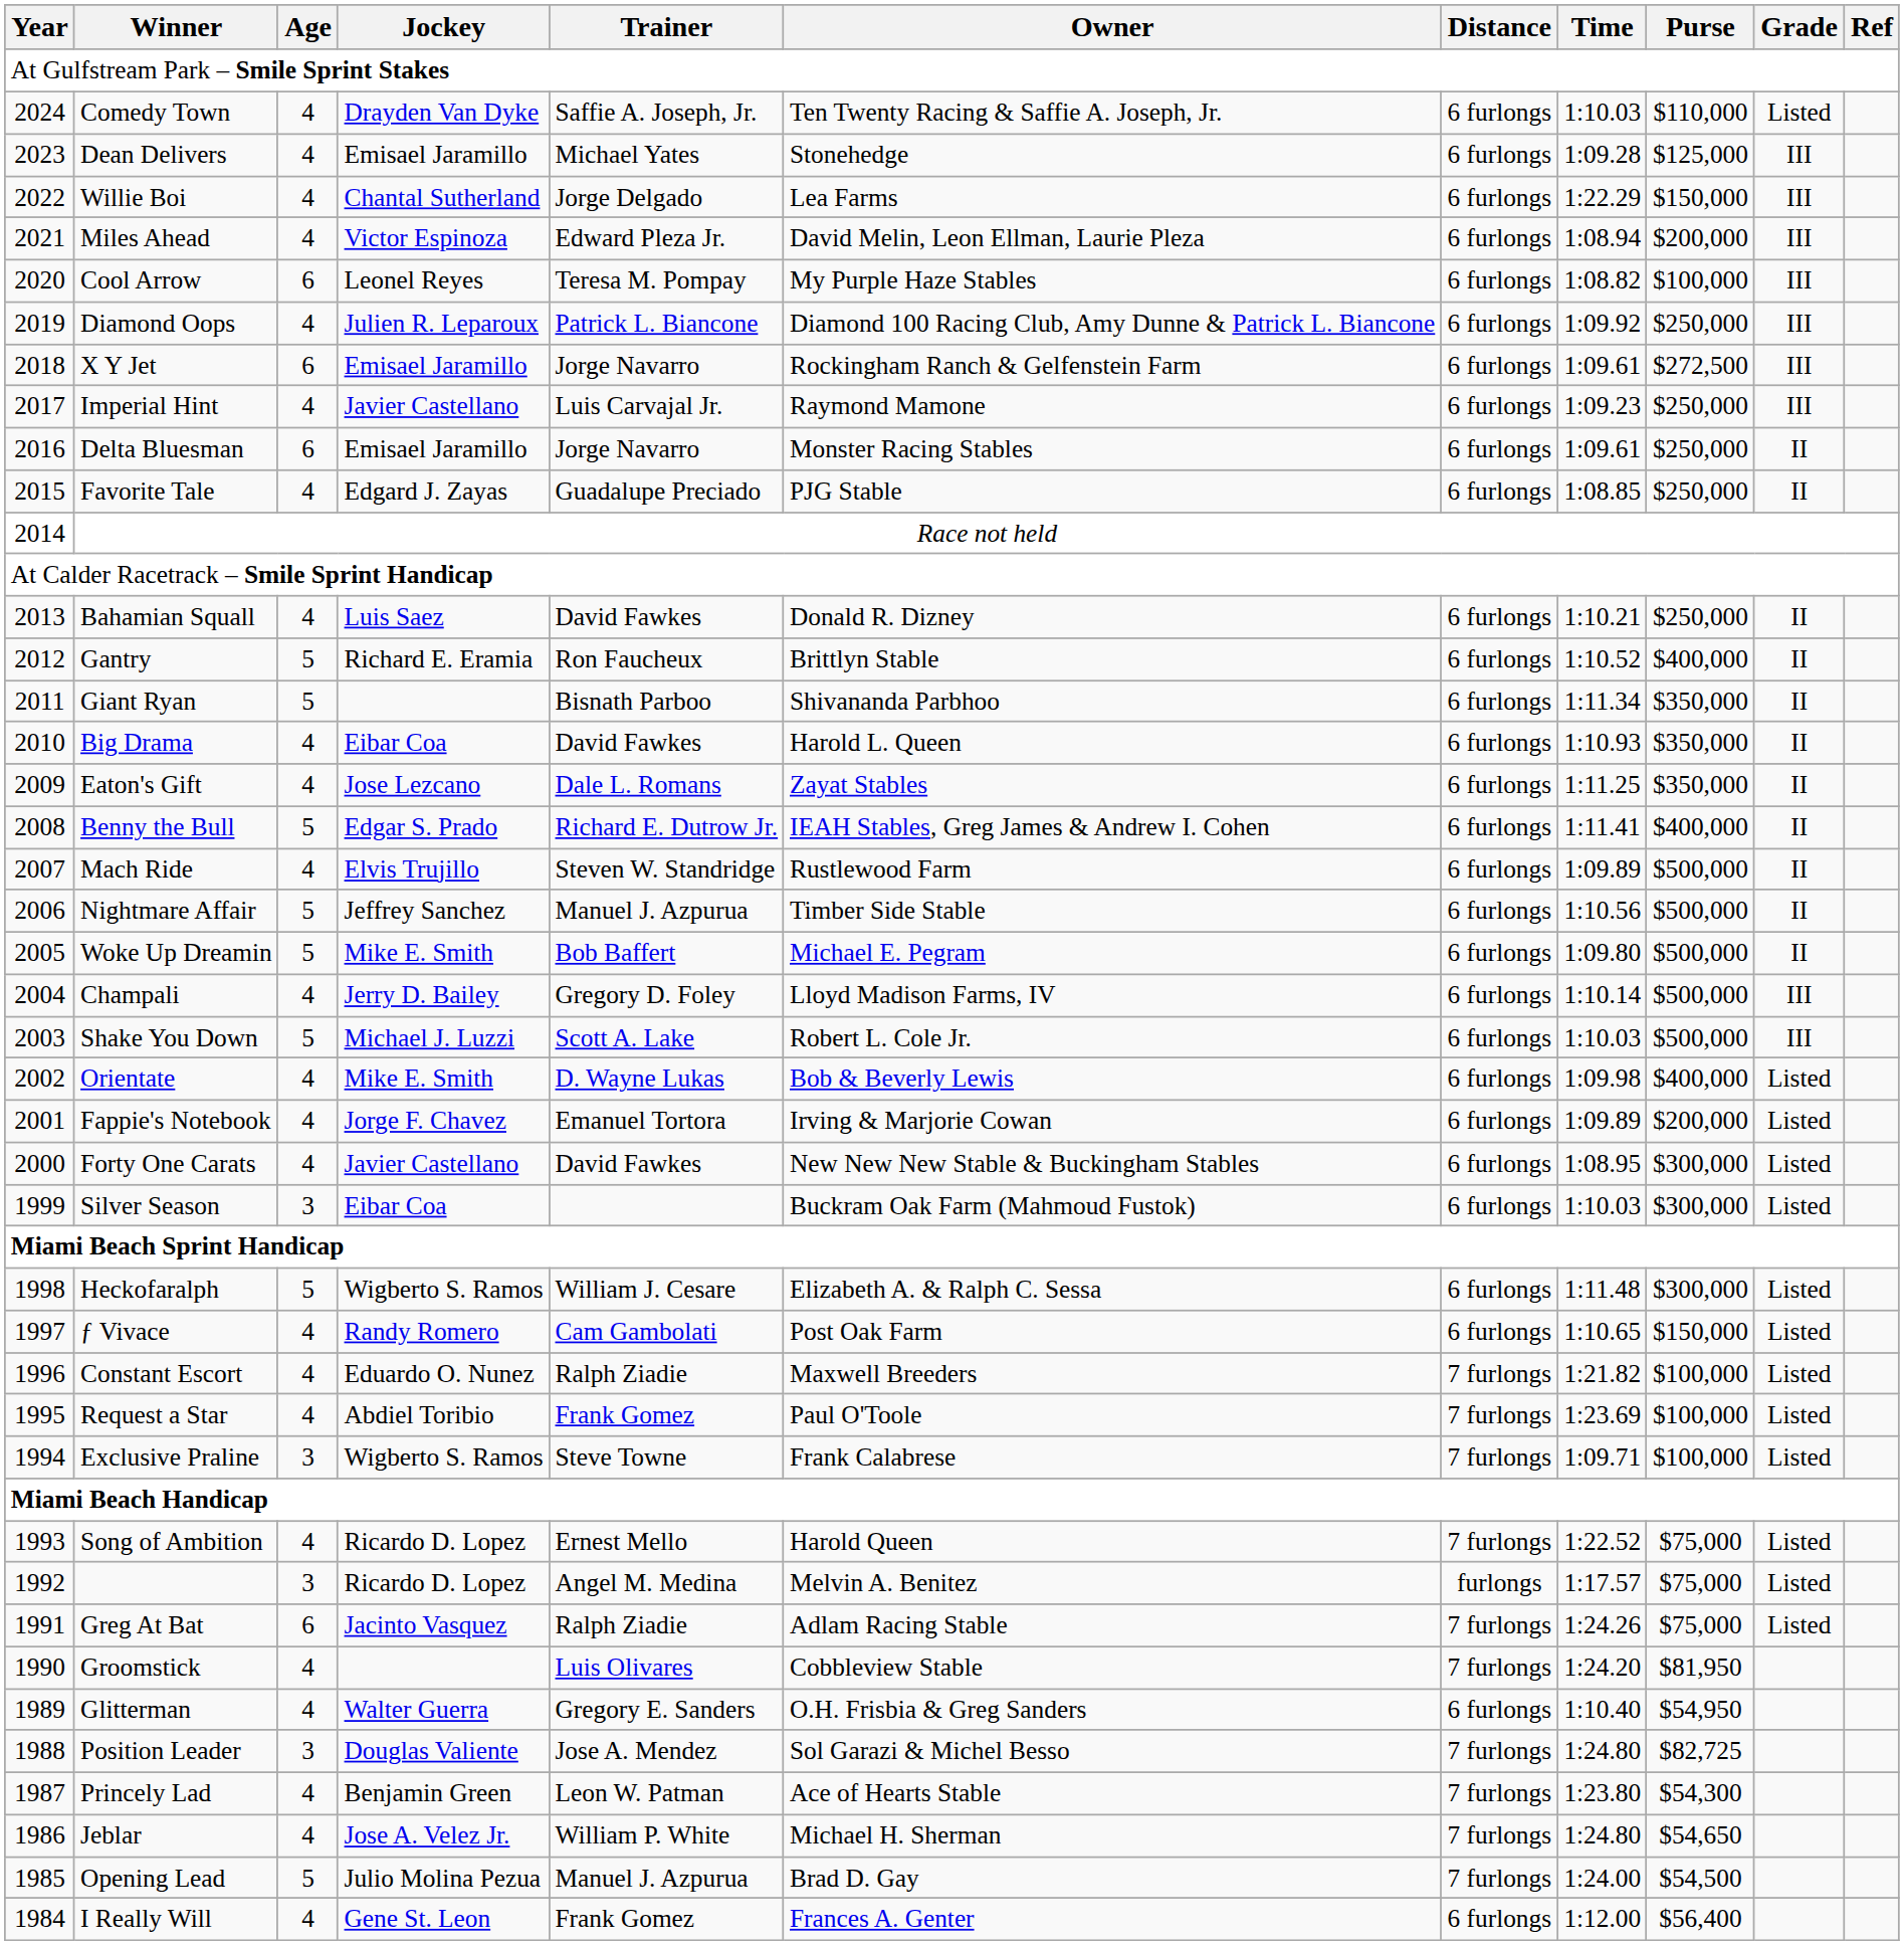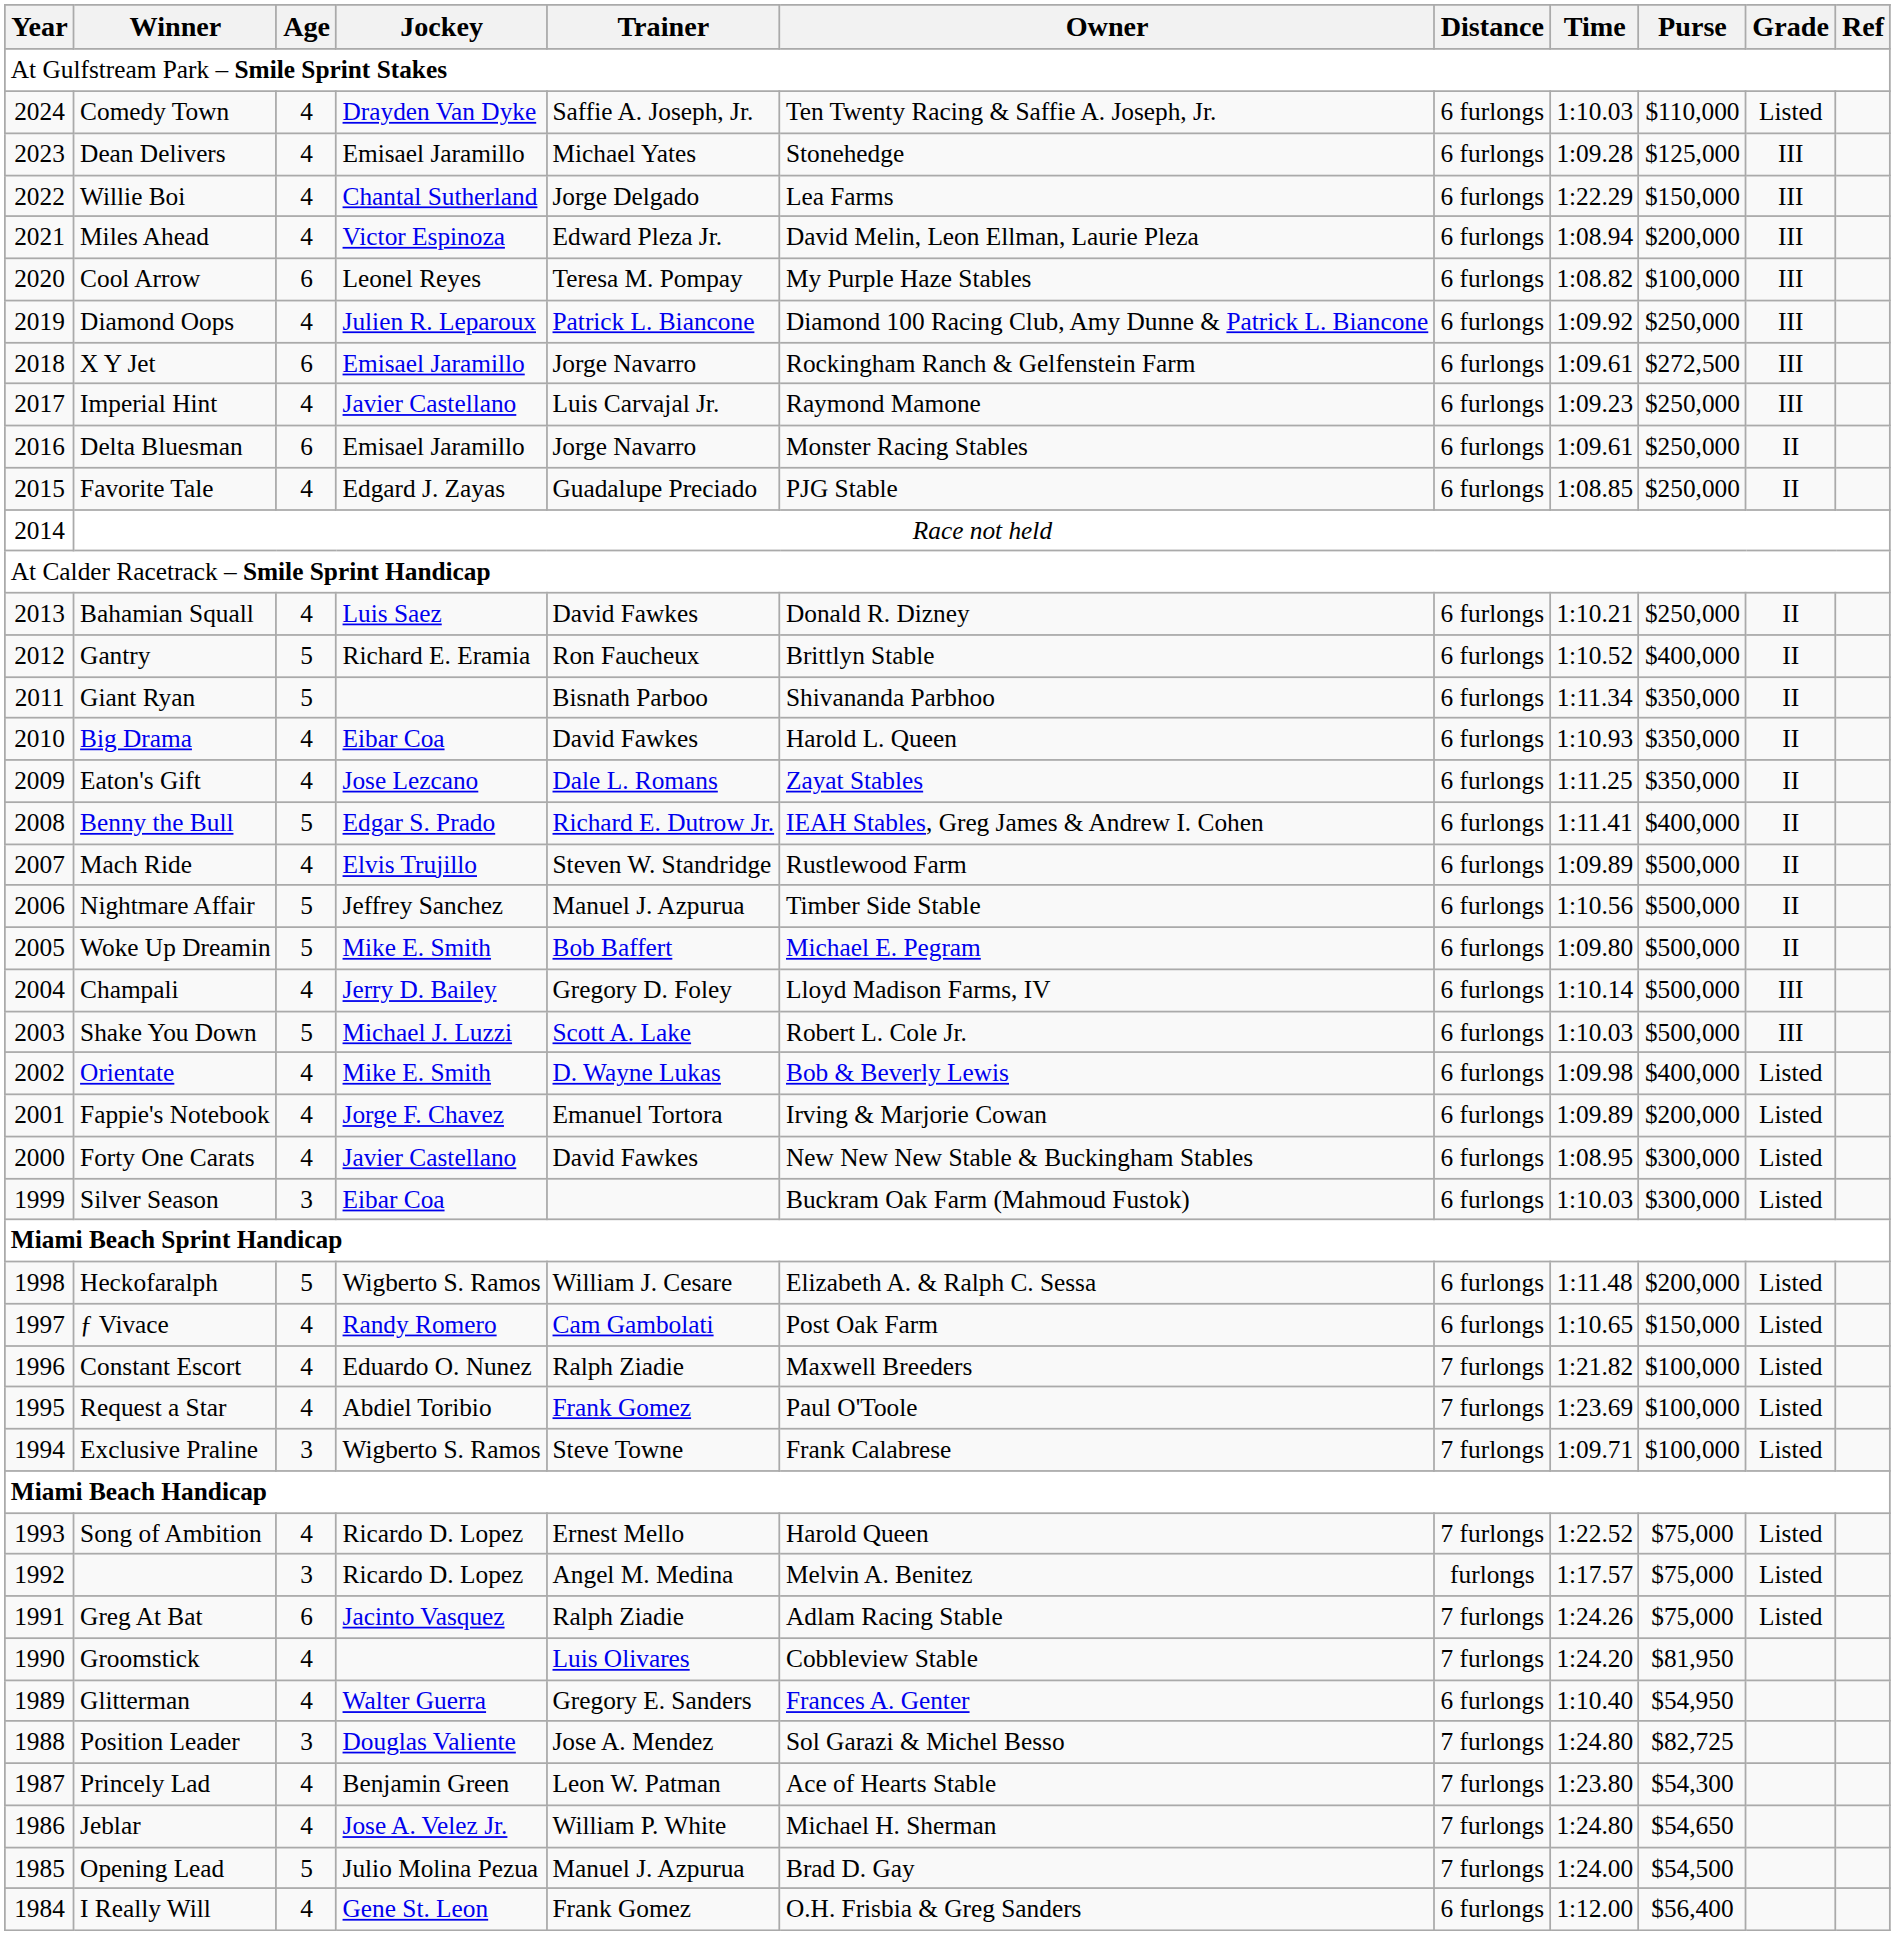Heckofaralph | Purse: $300,000 -> $200,000
Glitterman | Owner: O.H. Frisbia & Greg Sanders -> Frances A. Genter
I Really Will | Owner: Frances A. Genter -> O.H. Frisbia & Greg Sanders
